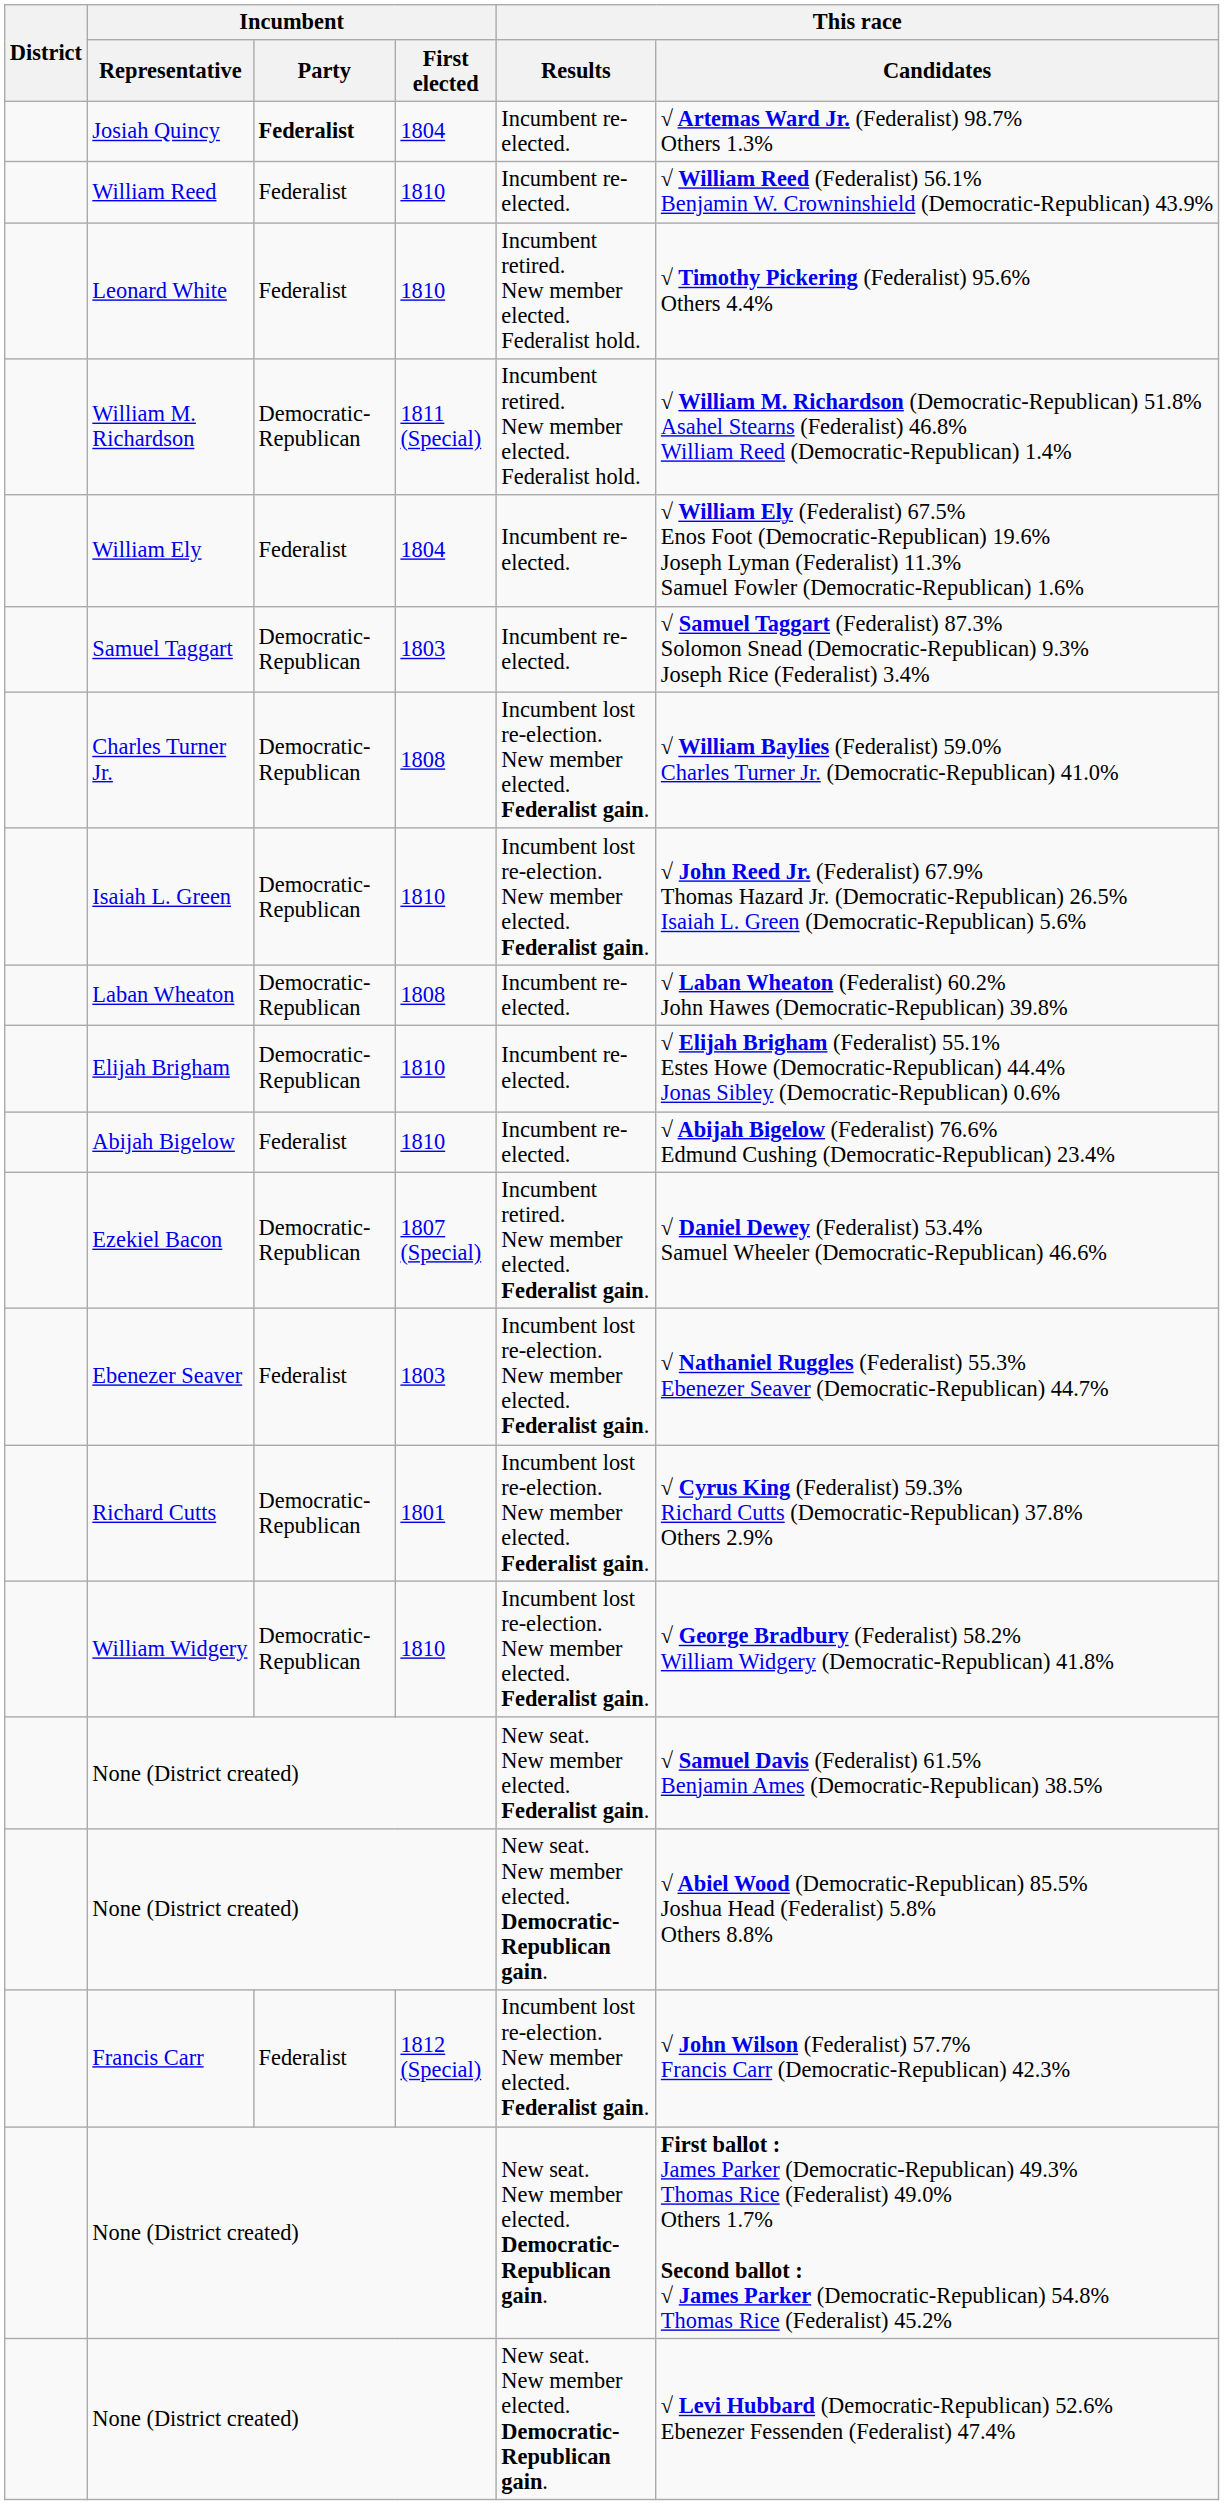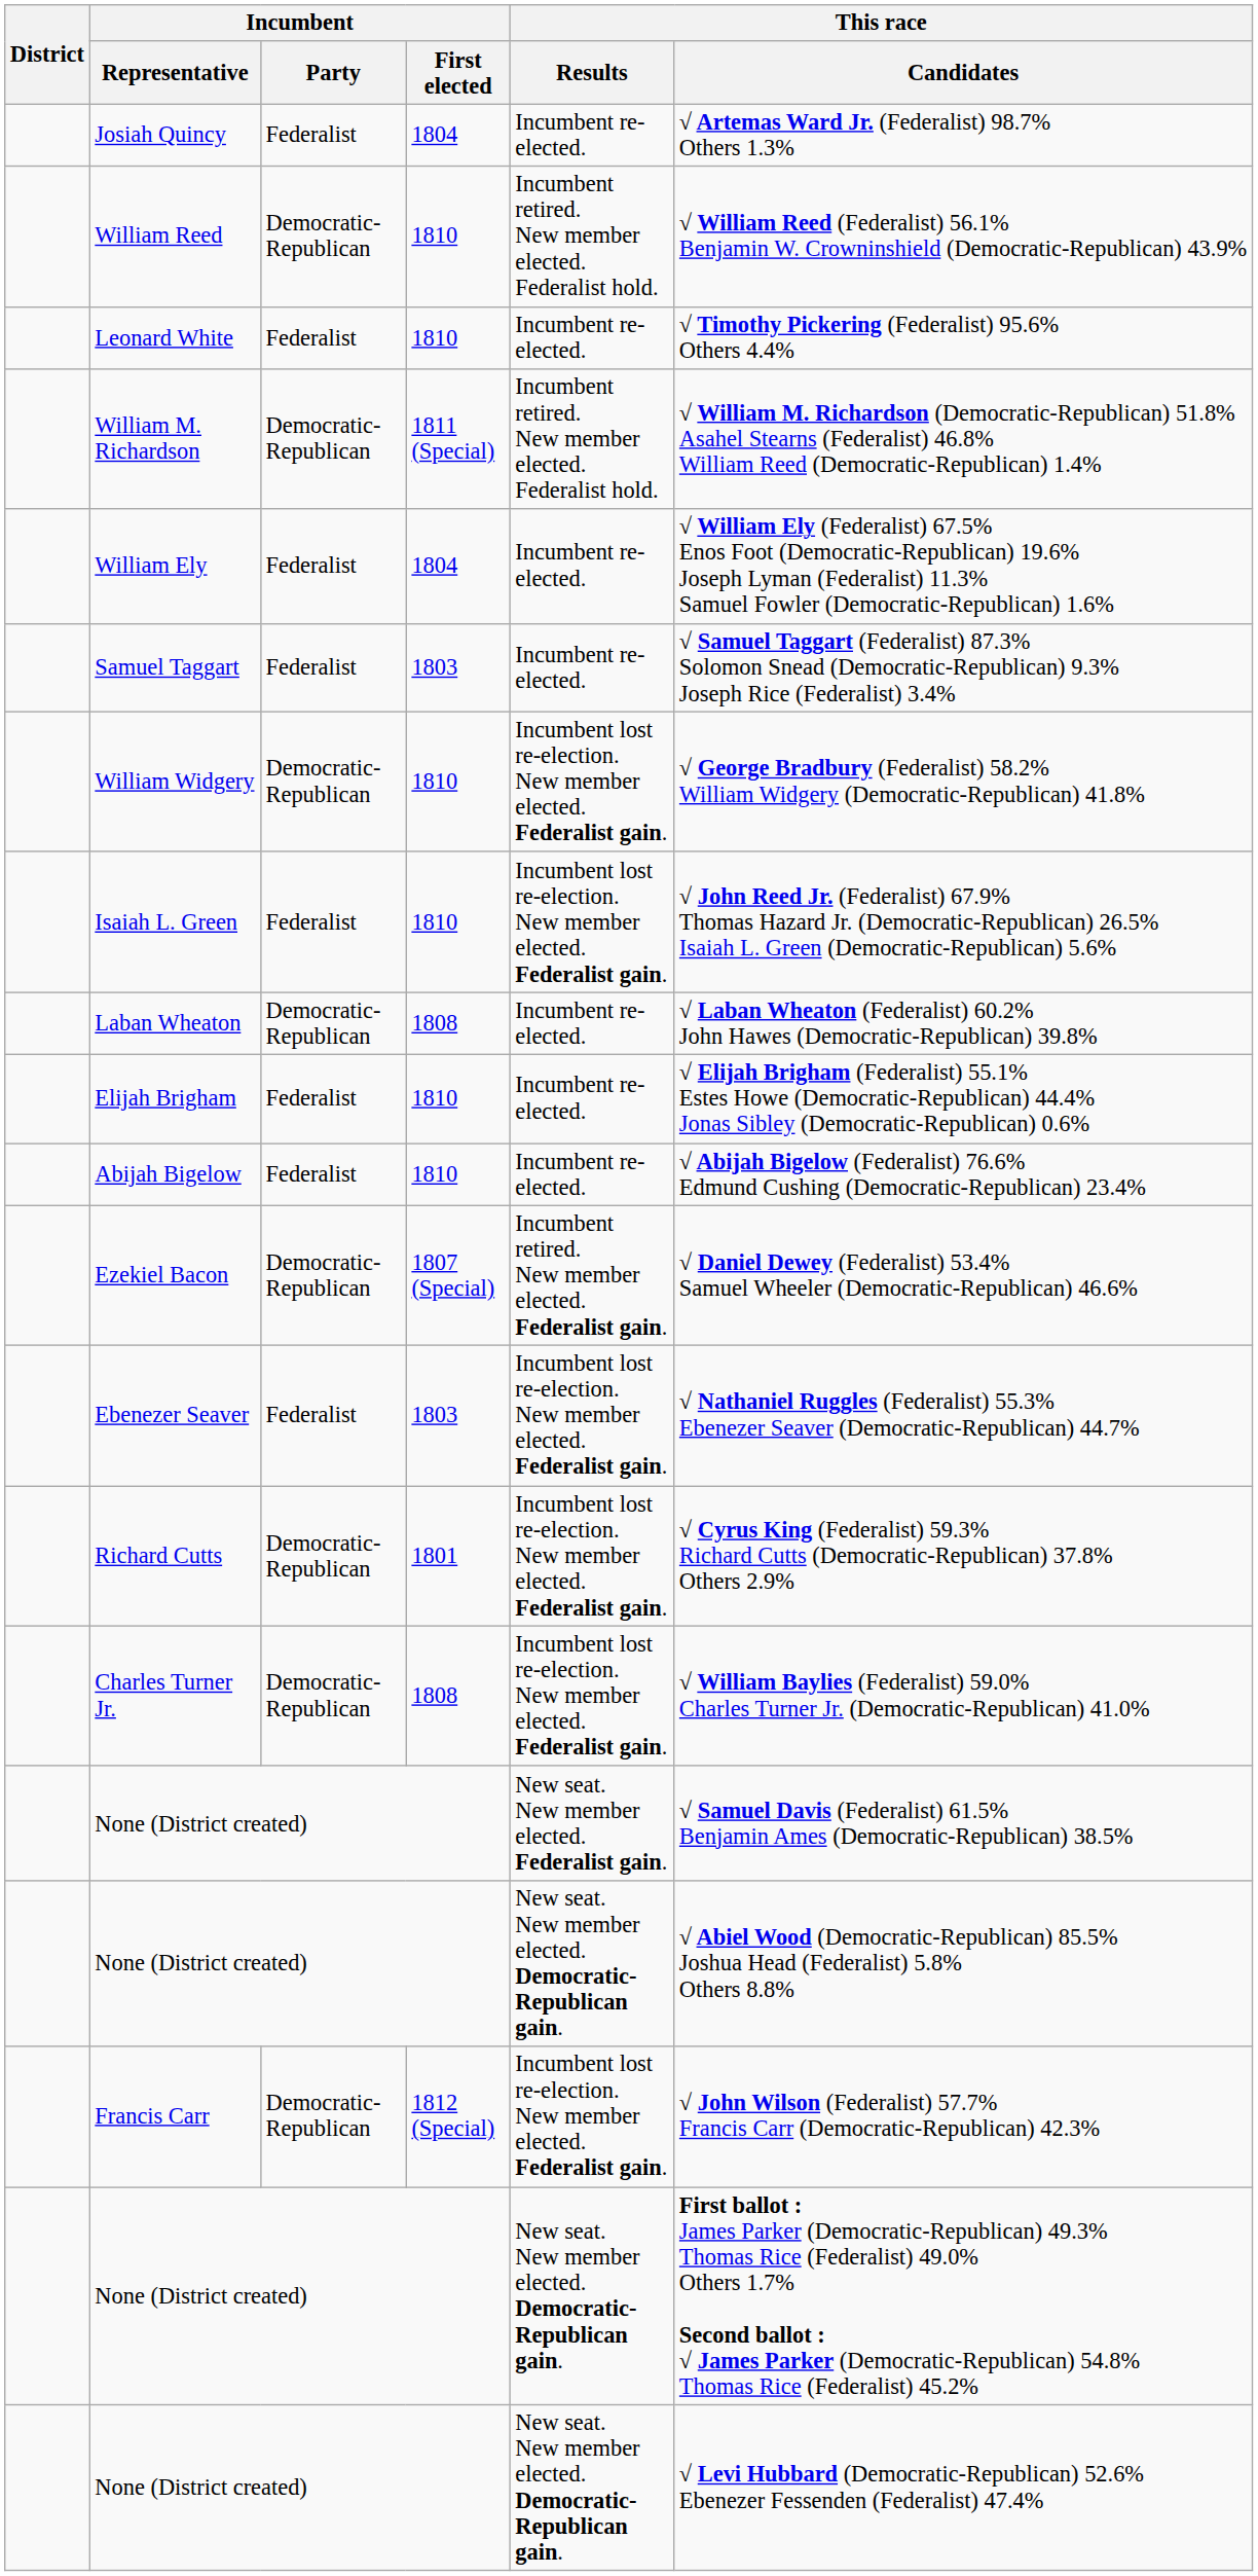Josiah Quincy | Incumbent / Party: bold -> normal
William Reed | Incumbent / Party: Federalist -> Democratic-Republican
William Reed | This race / Results: Incumbent re-elected. -> Incumbent retired. New member elected. Federalist hold.
Leonard White | This race / Results: Incumbent retired. New member elected. Federalist hold. -> Incumbent re-elected.
Samuel Taggart | Incumbent / Party: Democratic-Republican -> Federalist
rows swapped: Charles Turner Jr. <-> William Widgery
Isaiah L. Green | Incumbent / Party: Democratic-Republican -> Federalist
Elijah Brigham | Incumbent / Party: Democratic-Republican -> Federalist
Francis Carr | Incumbent / Party: Federalist -> Democratic-Republican
